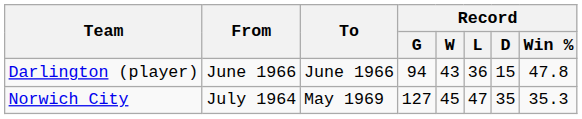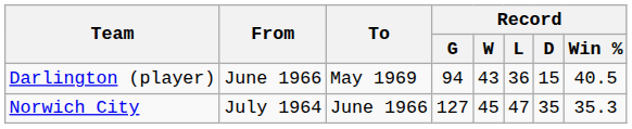Darlington (player) | To: June 1966 -> May 1969
Darlington (player) | Record / Win %: 47.8 -> 40.5
Norwich City | To: May 1969 -> June 1966
